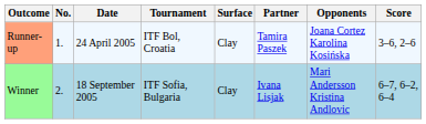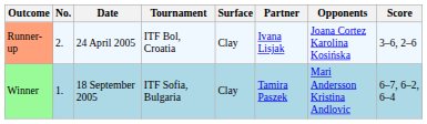Runner-up | No.: 1. -> 2.
Runner-up | Partner: Tamira Paszek -> Ivana Lisjak
Winner | No.: 2. -> 1.
Winner | Partner: Ivana Lisjak -> Tamira Paszek
